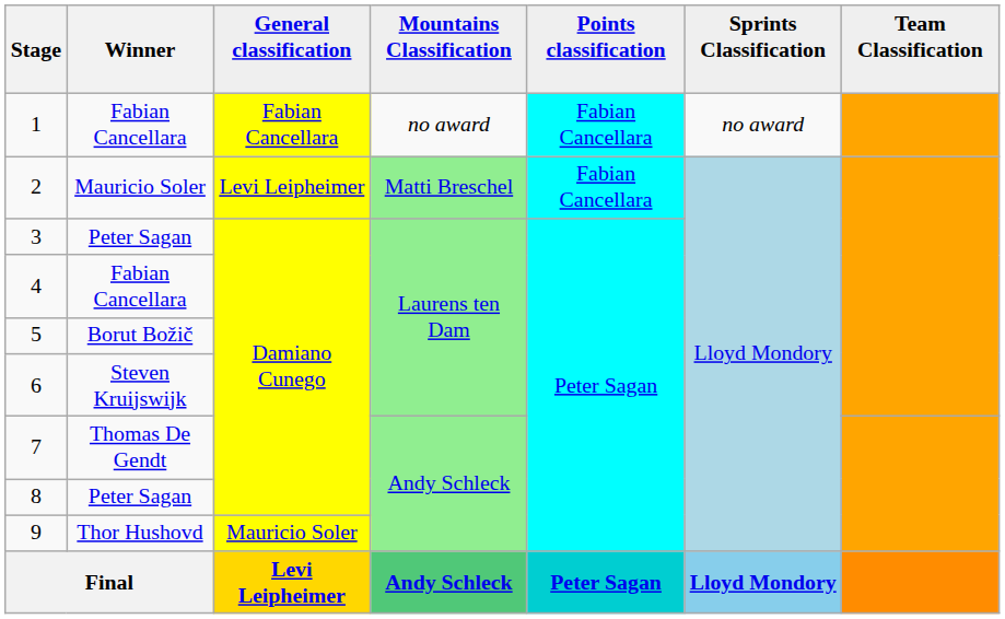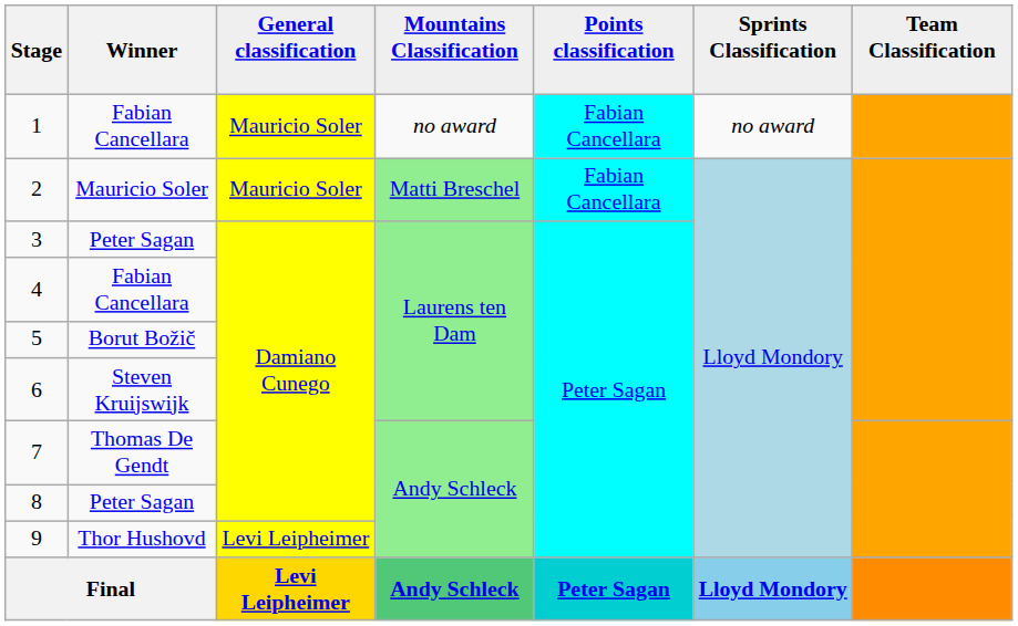1 | General classification: Fabian Cancellara -> Mauricio Soler
2 | General classification: Levi Leipheimer -> Mauricio Soler
9 | General classification: Mauricio Soler -> Levi Leipheimer
